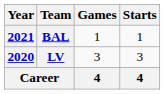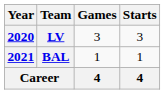rows swapped: LV <-> BAL
